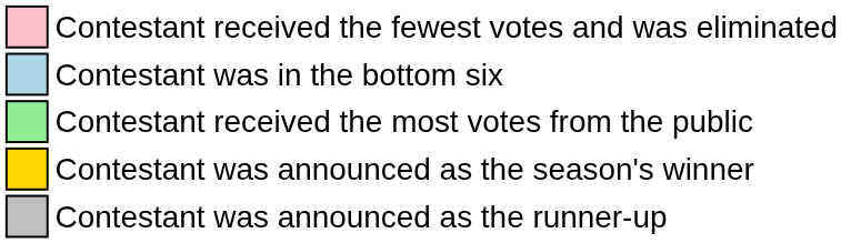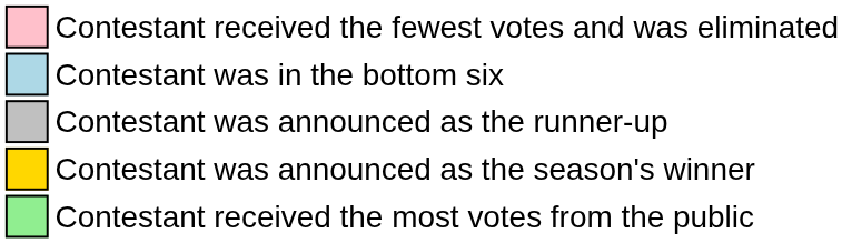rows swapped: Contestant received the most votes from the public <-> Contestant was announced as the runner-up
